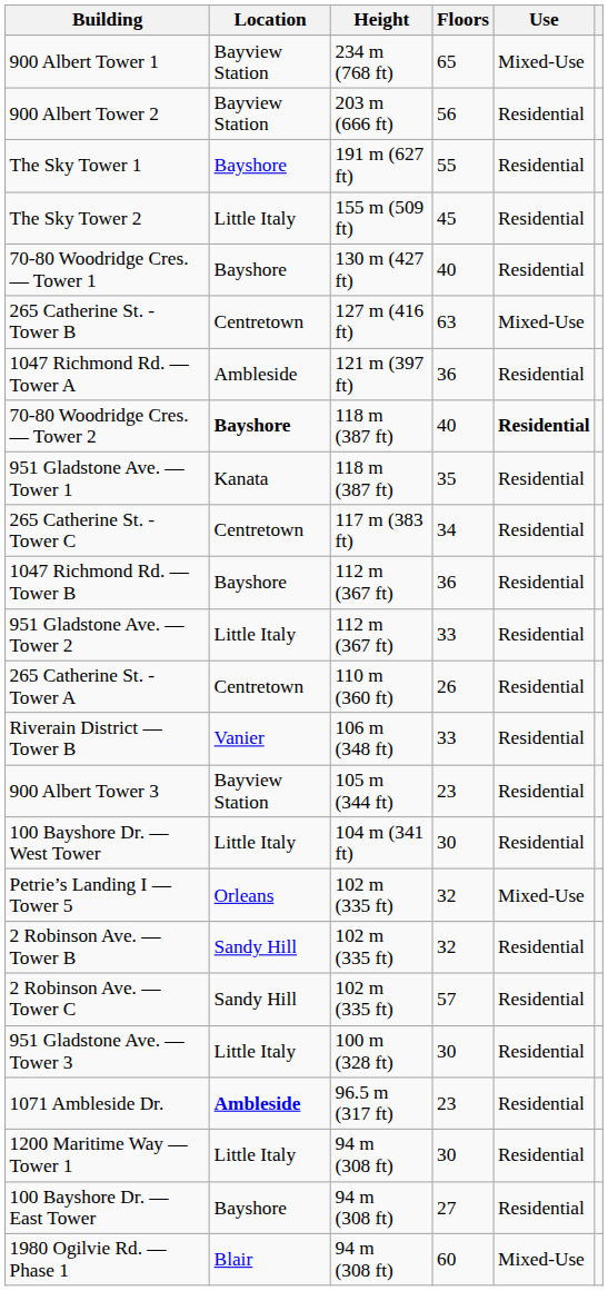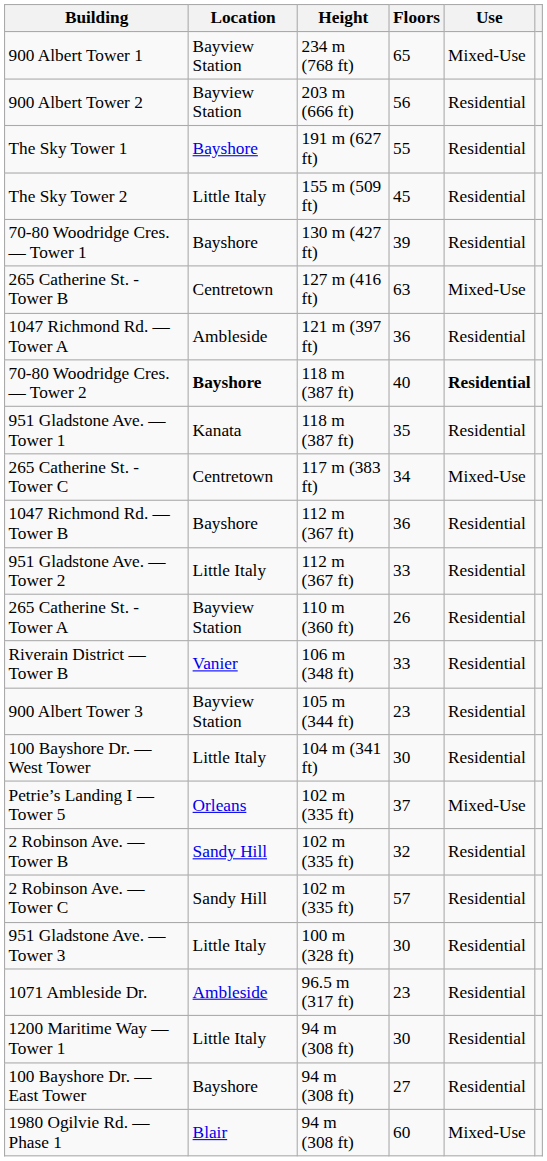70-80 Woodridge Cres. — Tower 1 | Floors: 40 -> 39
265 Catherine St. - Tower C | Use: Residential -> Mixed-Use
265 Catherine St. - Tower A | Location: Centretown -> Bayview Station
Petrie’s Landing I — Tower 5 | Floors: 32 -> 37
1071 Ambleside Dr. | Location: bold -> normal
